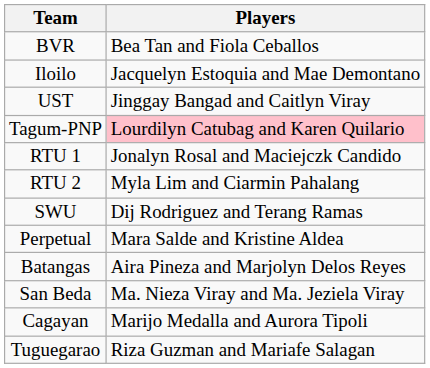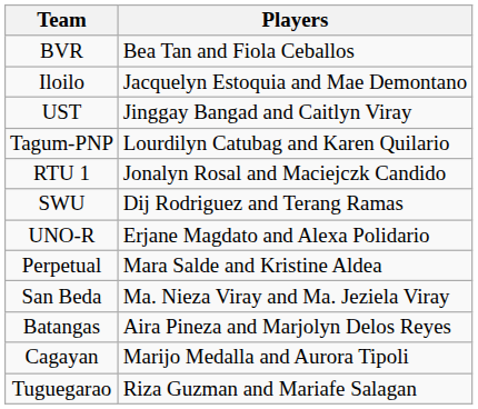Tagum-PNP | Players: pink background -> no background
- row: RTU 2 | Myla Lim and Ciarmin Pahalang
+ row: UNO-R | Erjane Magdato and Alexa Polidario
rows swapped: San Beda <-> Batangas
